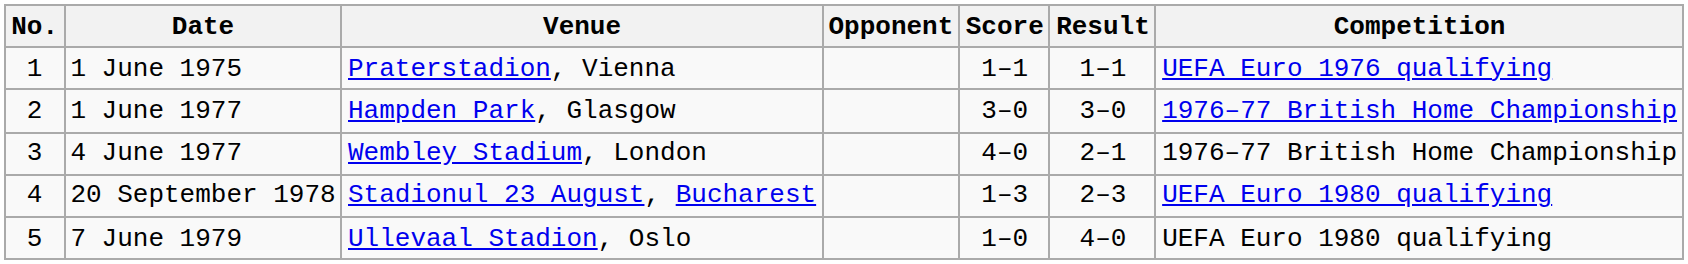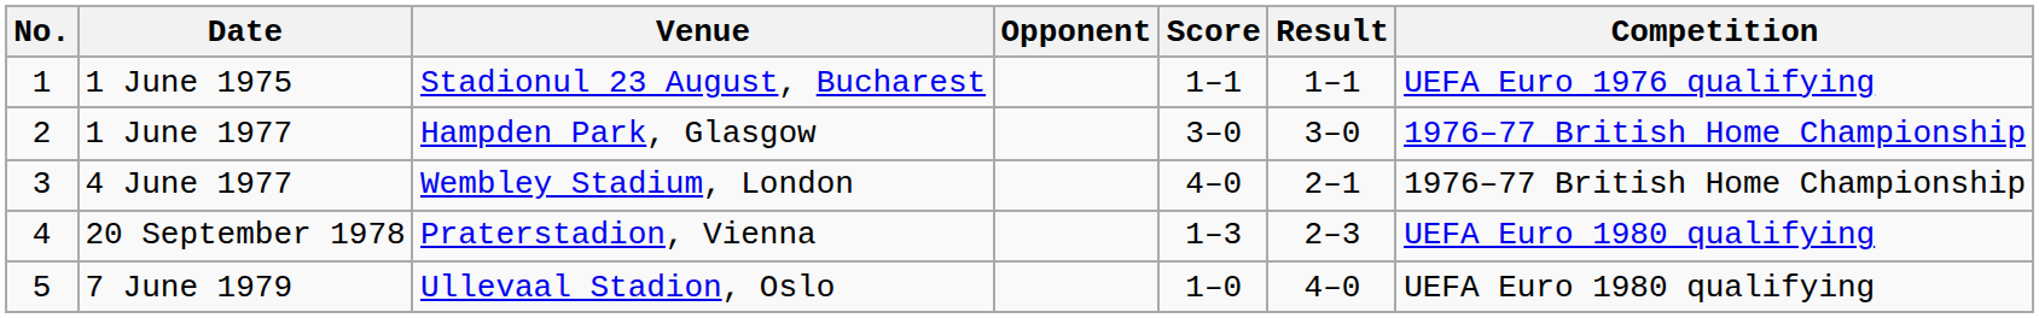1 June 1975 | Venue: Praterstadion, Vienna -> Stadionul 23 August, Bucharest
20 September 1978 | Venue: Stadionul 23 August, Bucharest -> Praterstadion, Vienna
